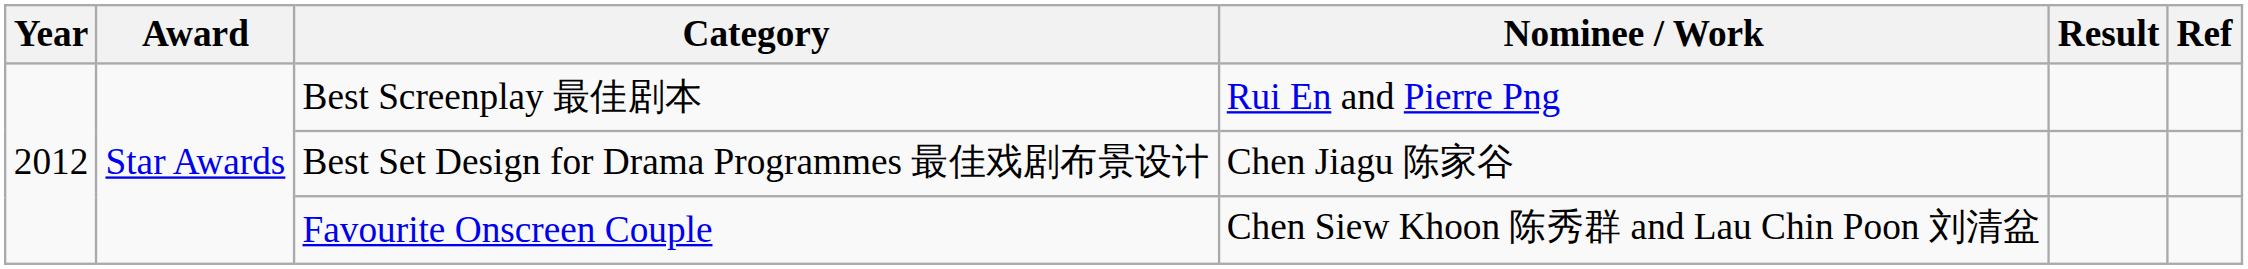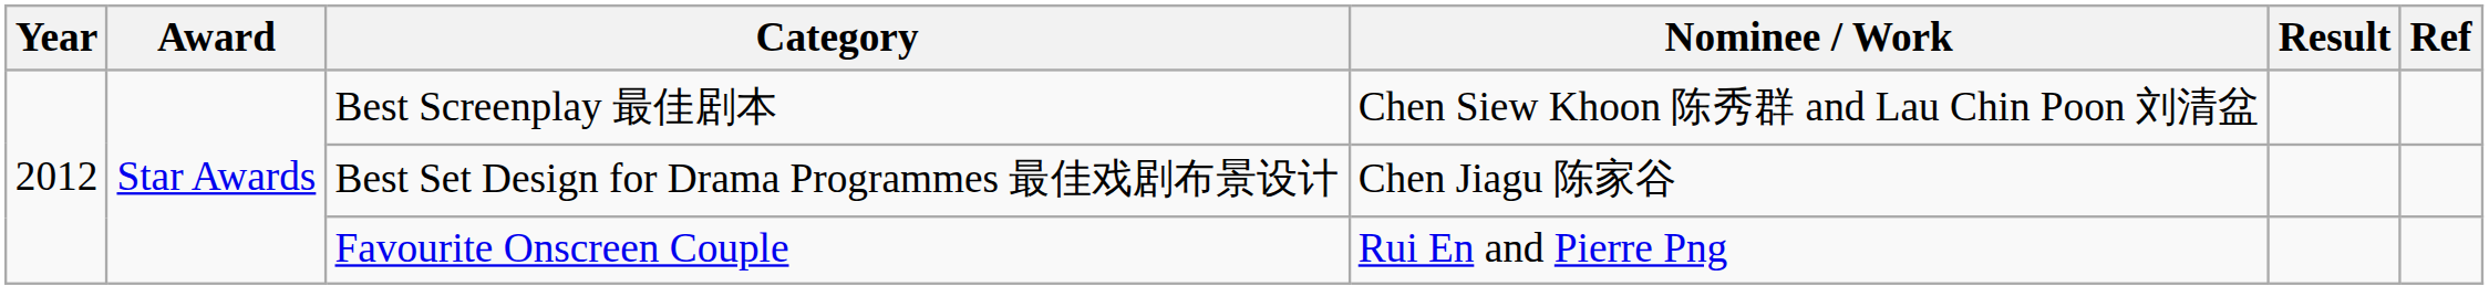Best Screenplay 最佳剧本 | Nominee / Work: Rui En and Pierre Png -> Chen Siew Khoon 陈秀群 and Lau Chin Poon 刘清盆
Favourite Onscreen Couple | Nominee / Work: Chen Siew Khoon 陈秀群 and Lau Chin Poon 刘清盆 -> Rui En and Pierre Png
